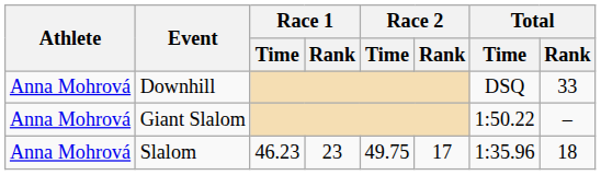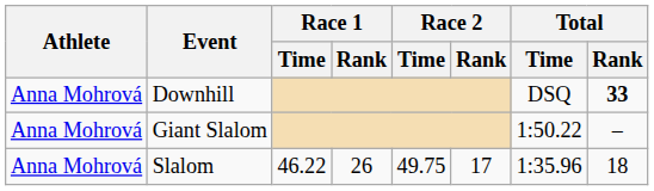Downhill | Total / Rank: normal -> bold
Slalom | Race 1 / Time: 46.23 -> 46.22
Slalom | Race 1 / Rank: 23 -> 26
